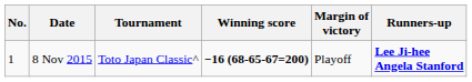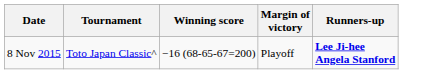- column: No. | 1
8 Nov 2015 | Winning score: bold -> normal
